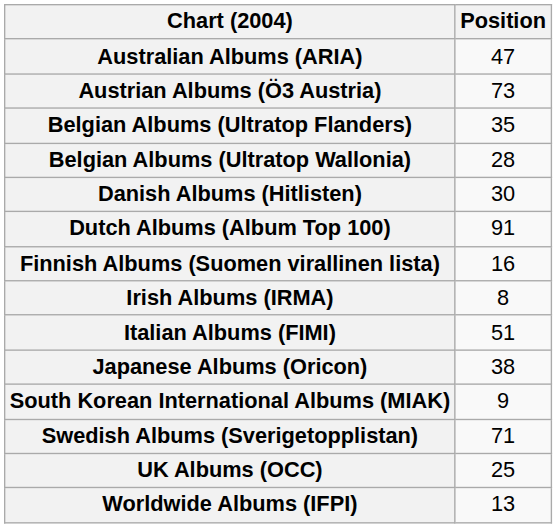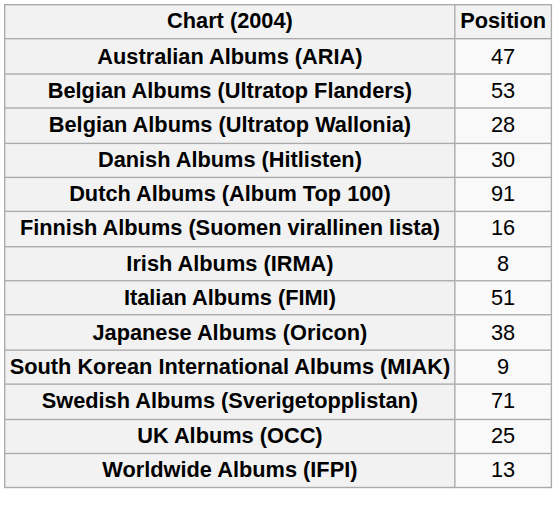- row: Austrian Albums (Ö3 Austria) | 73
Belgian Albums (Ultratop Flanders) | Position: 35 -> 53
